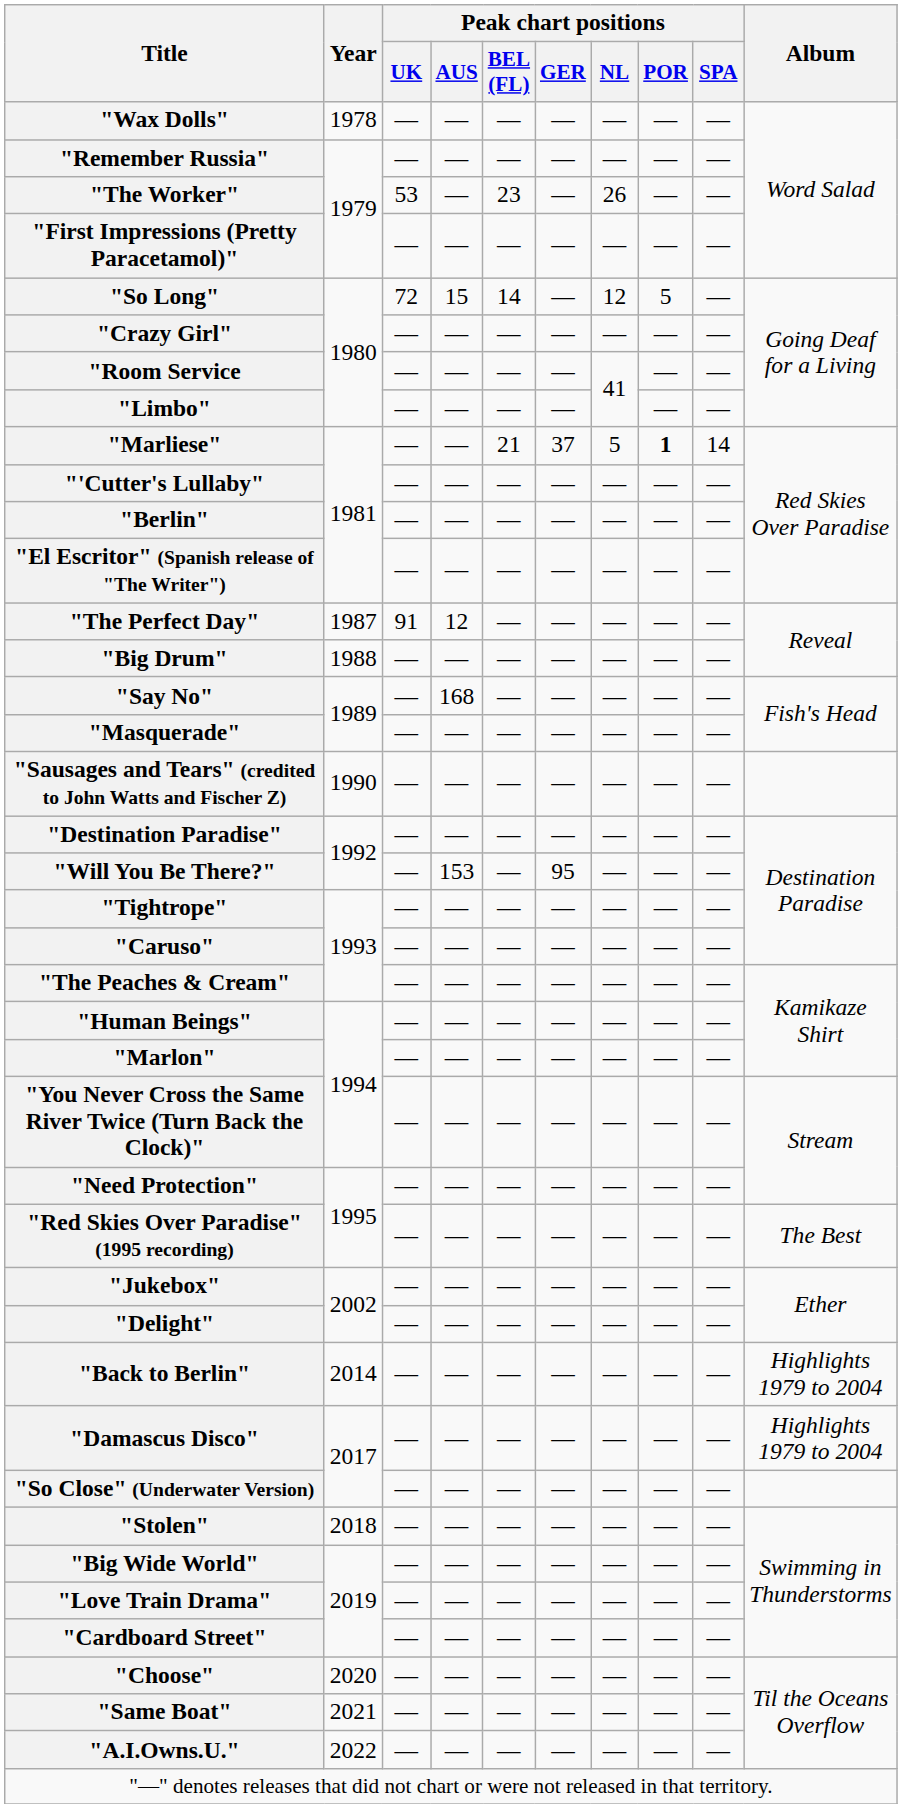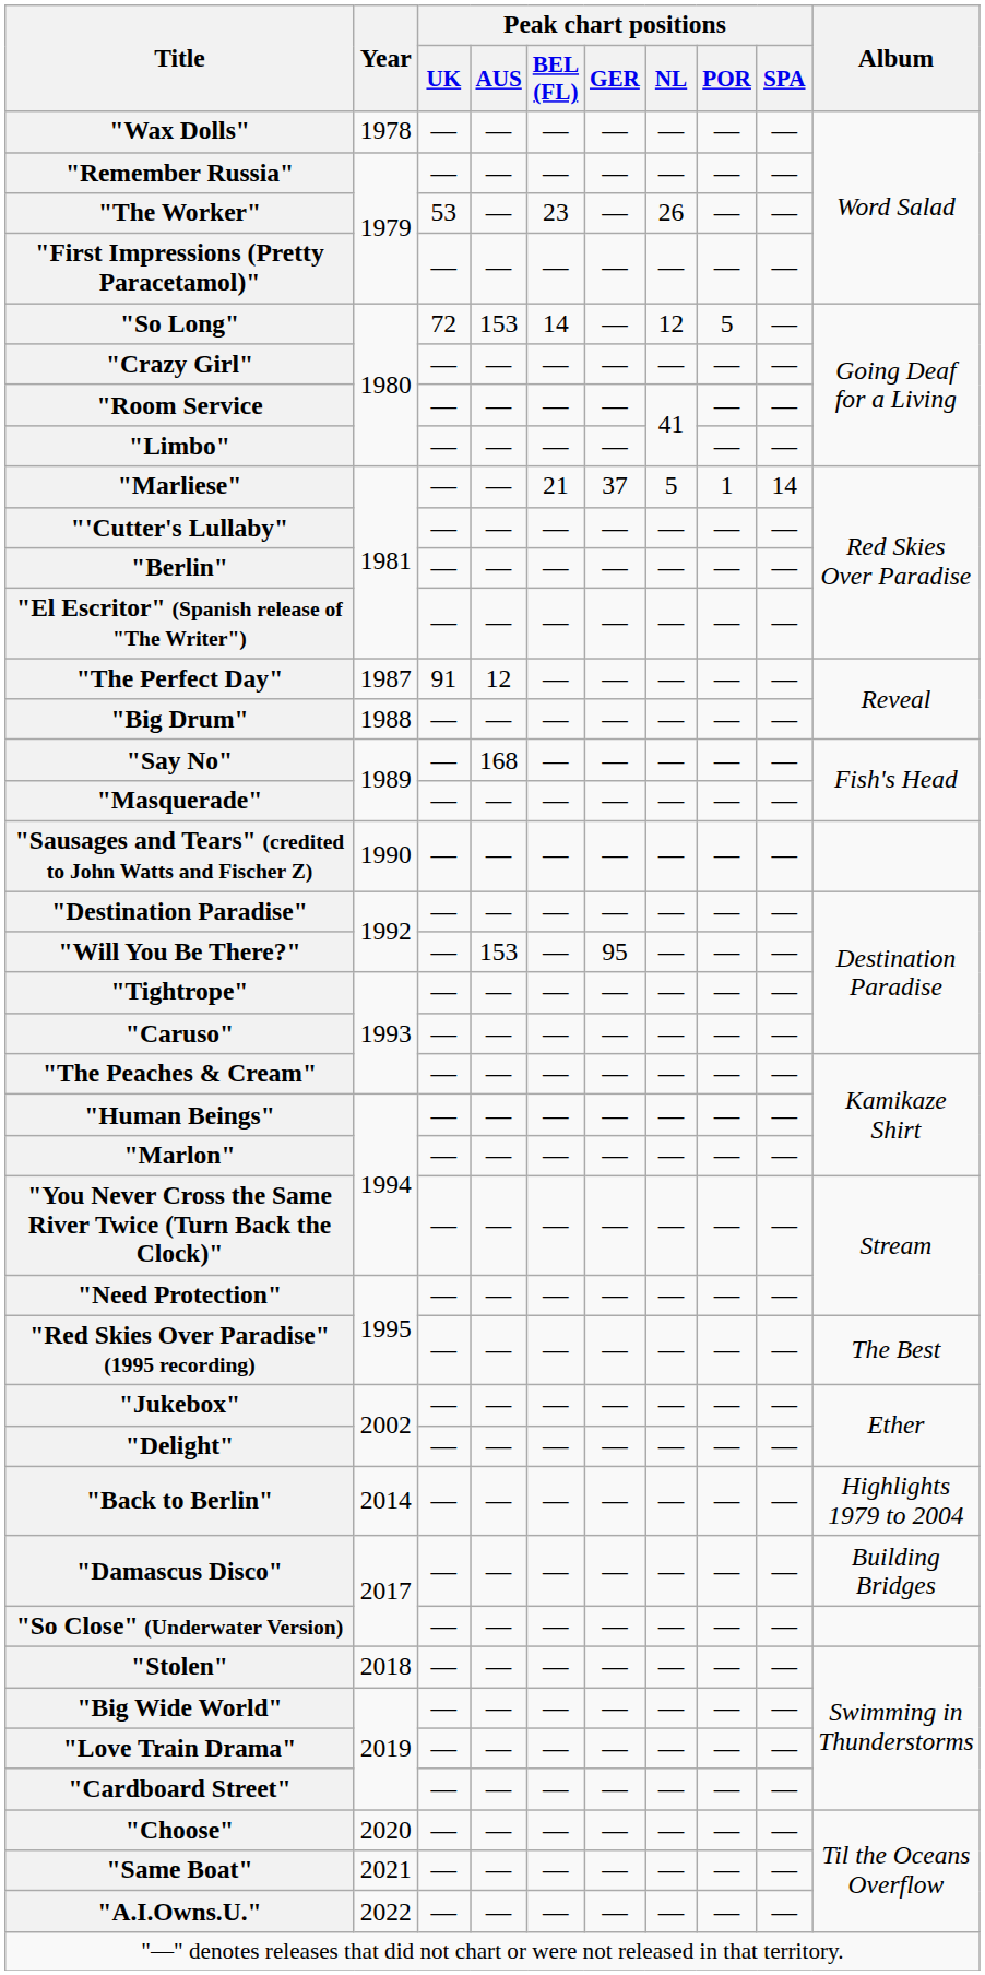"So Long" | Peak chart positions / AUS: 15 -> 153
"Marliese" | Peak chart positions / POR: bold -> normal
"Damascus Disco" | Album: Highlights 1979 to 2004 -> Building Bridges
